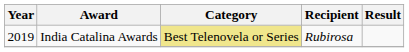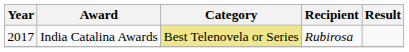India Catalina Awards | Year: 2019 -> 2017
